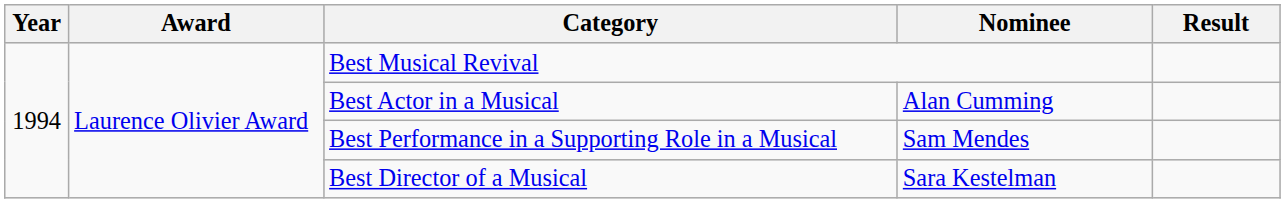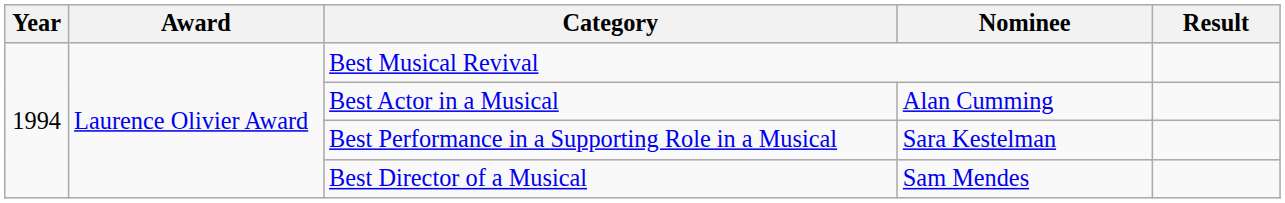Best Performance in a Supporting Role in a Musical | Nominee: Sam Mendes -> Sara Kestelman
Best Director of a Musical | Nominee: Sara Kestelman -> Sam Mendes
